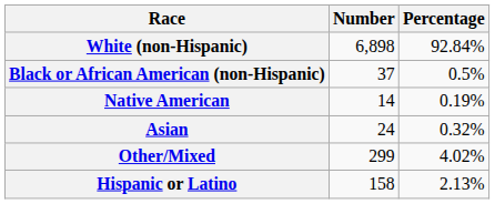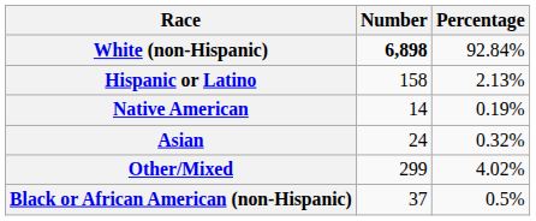White (non-Hispanic) | Number: normal -> bold
rows swapped: Black or African American (non-Hispanic) <-> Hispanic or Latino
